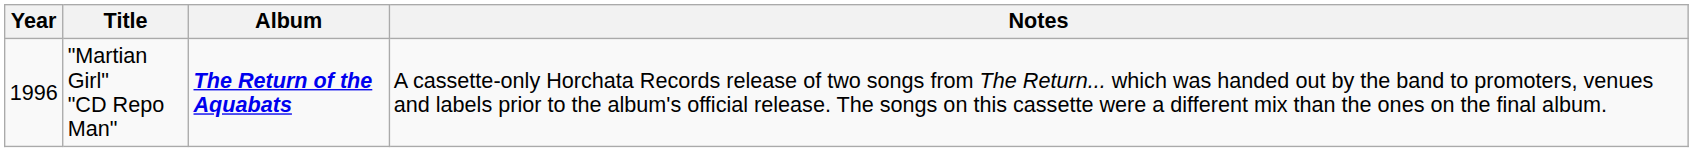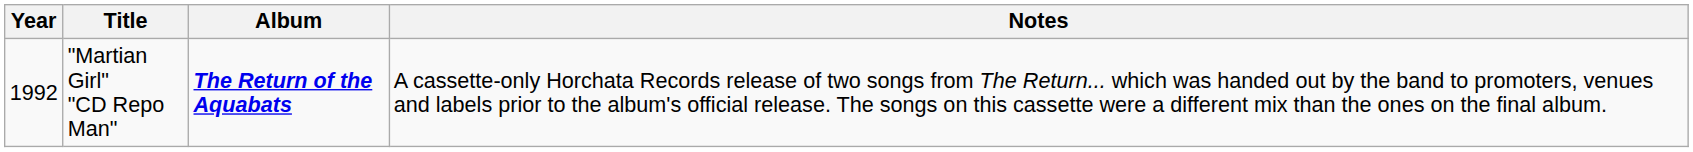"Martian Girl" "CD Repo Man" | Year: 1996 -> 1992
